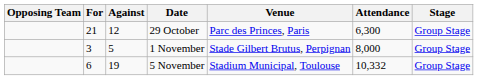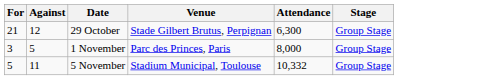- column: Opposing Team
29 October | Venue: Parc des Princes, Paris -> Stade Gilbert Brutus, Perpignan
1 November | Venue: Stade Gilbert Brutus, Perpignan -> Parc des Princes, Paris
5 November | For: 6 -> 5
5 November | Against: 19 -> 11
